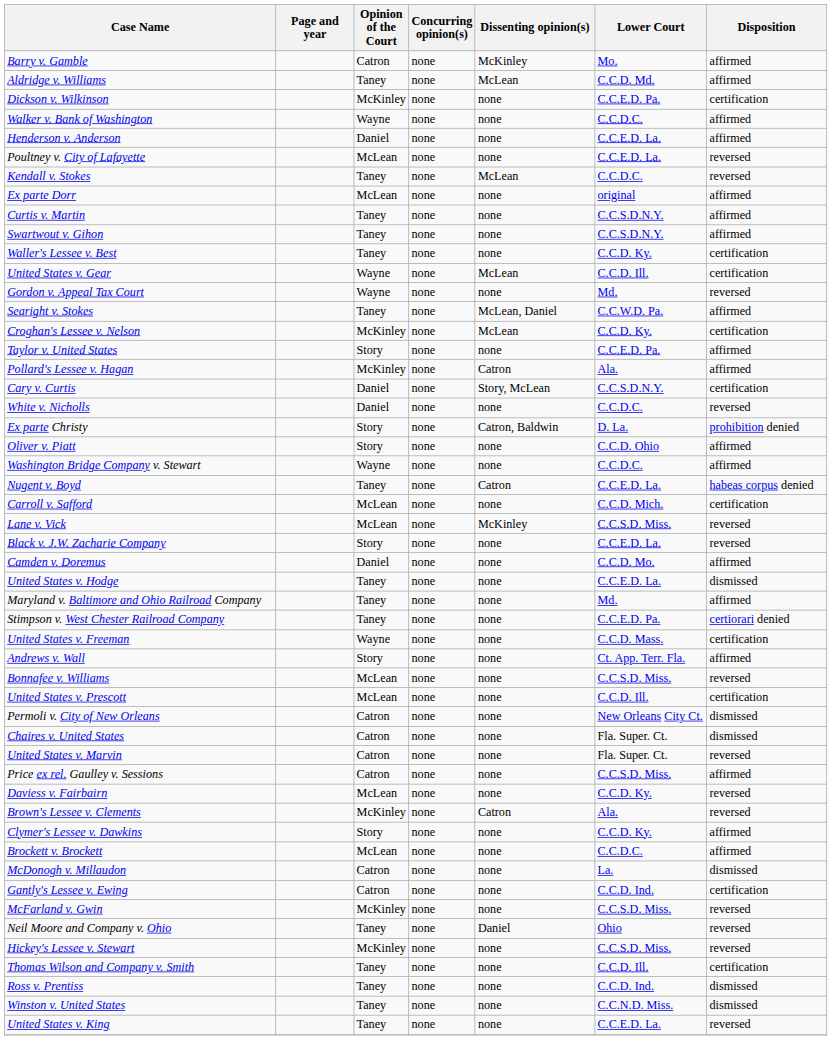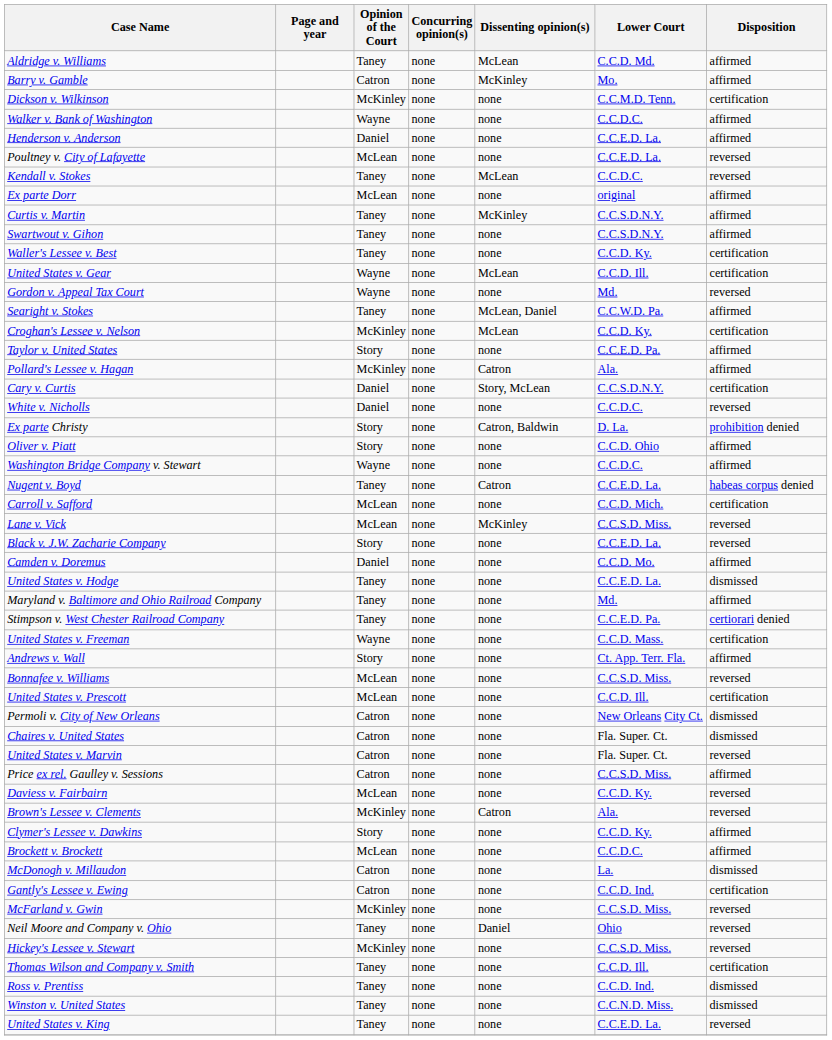rows swapped: Aldridge v. Williams <-> Barry v. Gamble
Dickson v. Wilkinson | Lower Court: C.C.E.D. Pa. -> C.C.M.D. Tenn.
Curtis v. Martin | Dissenting opinion(s): none -> McKinley
